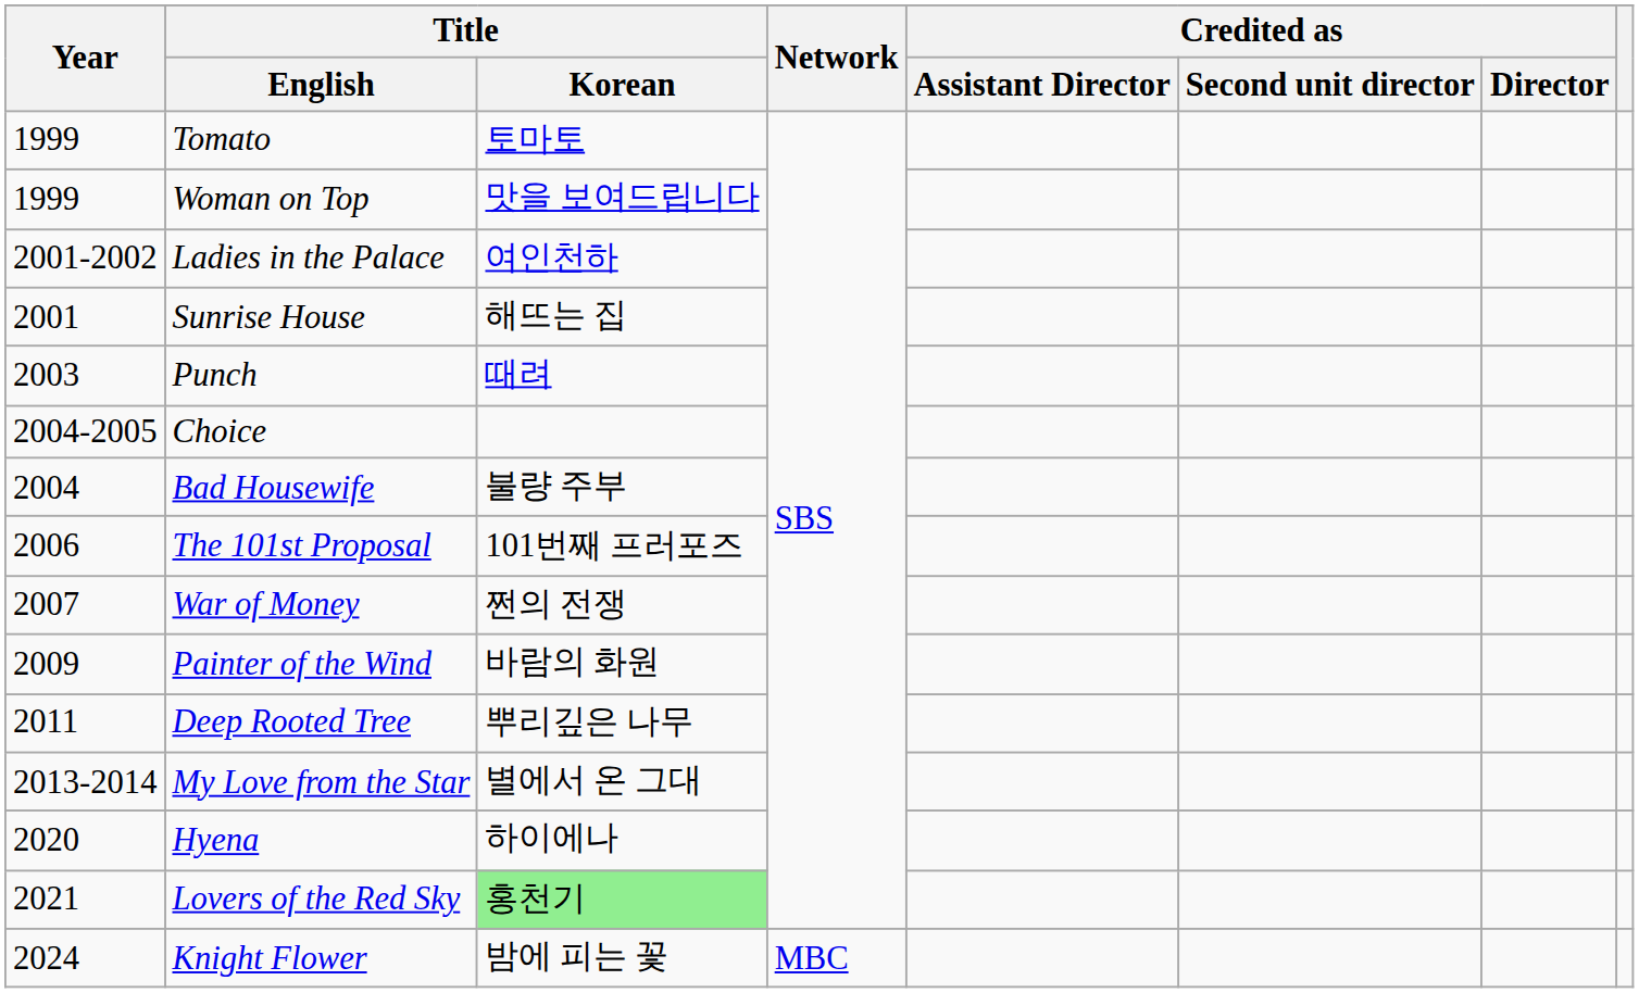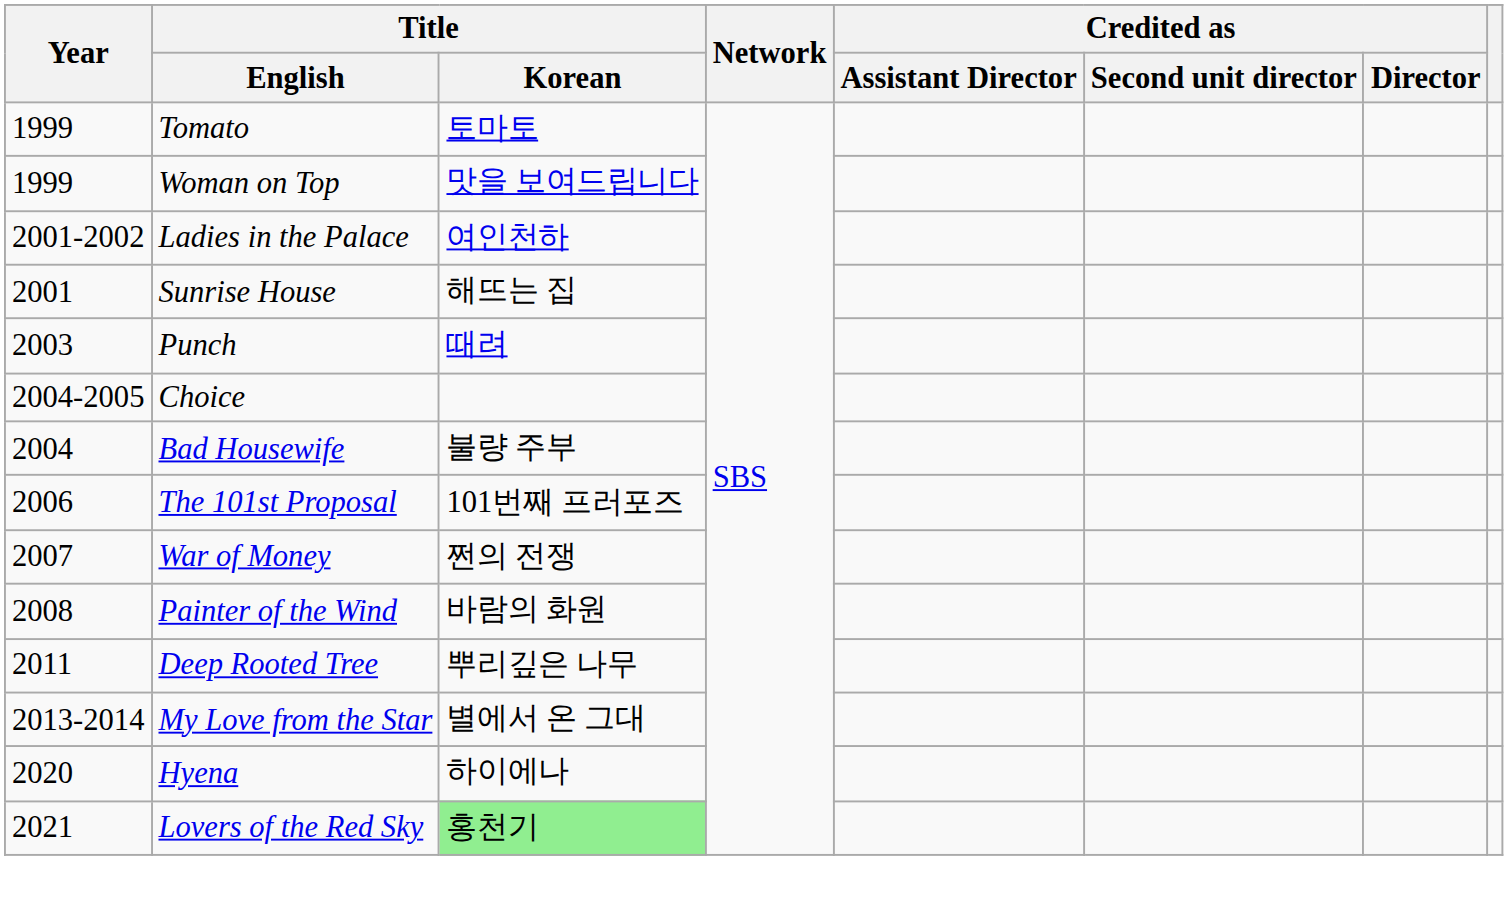Painter of the Wind | Year: 2009 -> 2008
- row: 2024 | Knight Flower | 밤에 피는 꽃 | MBC
